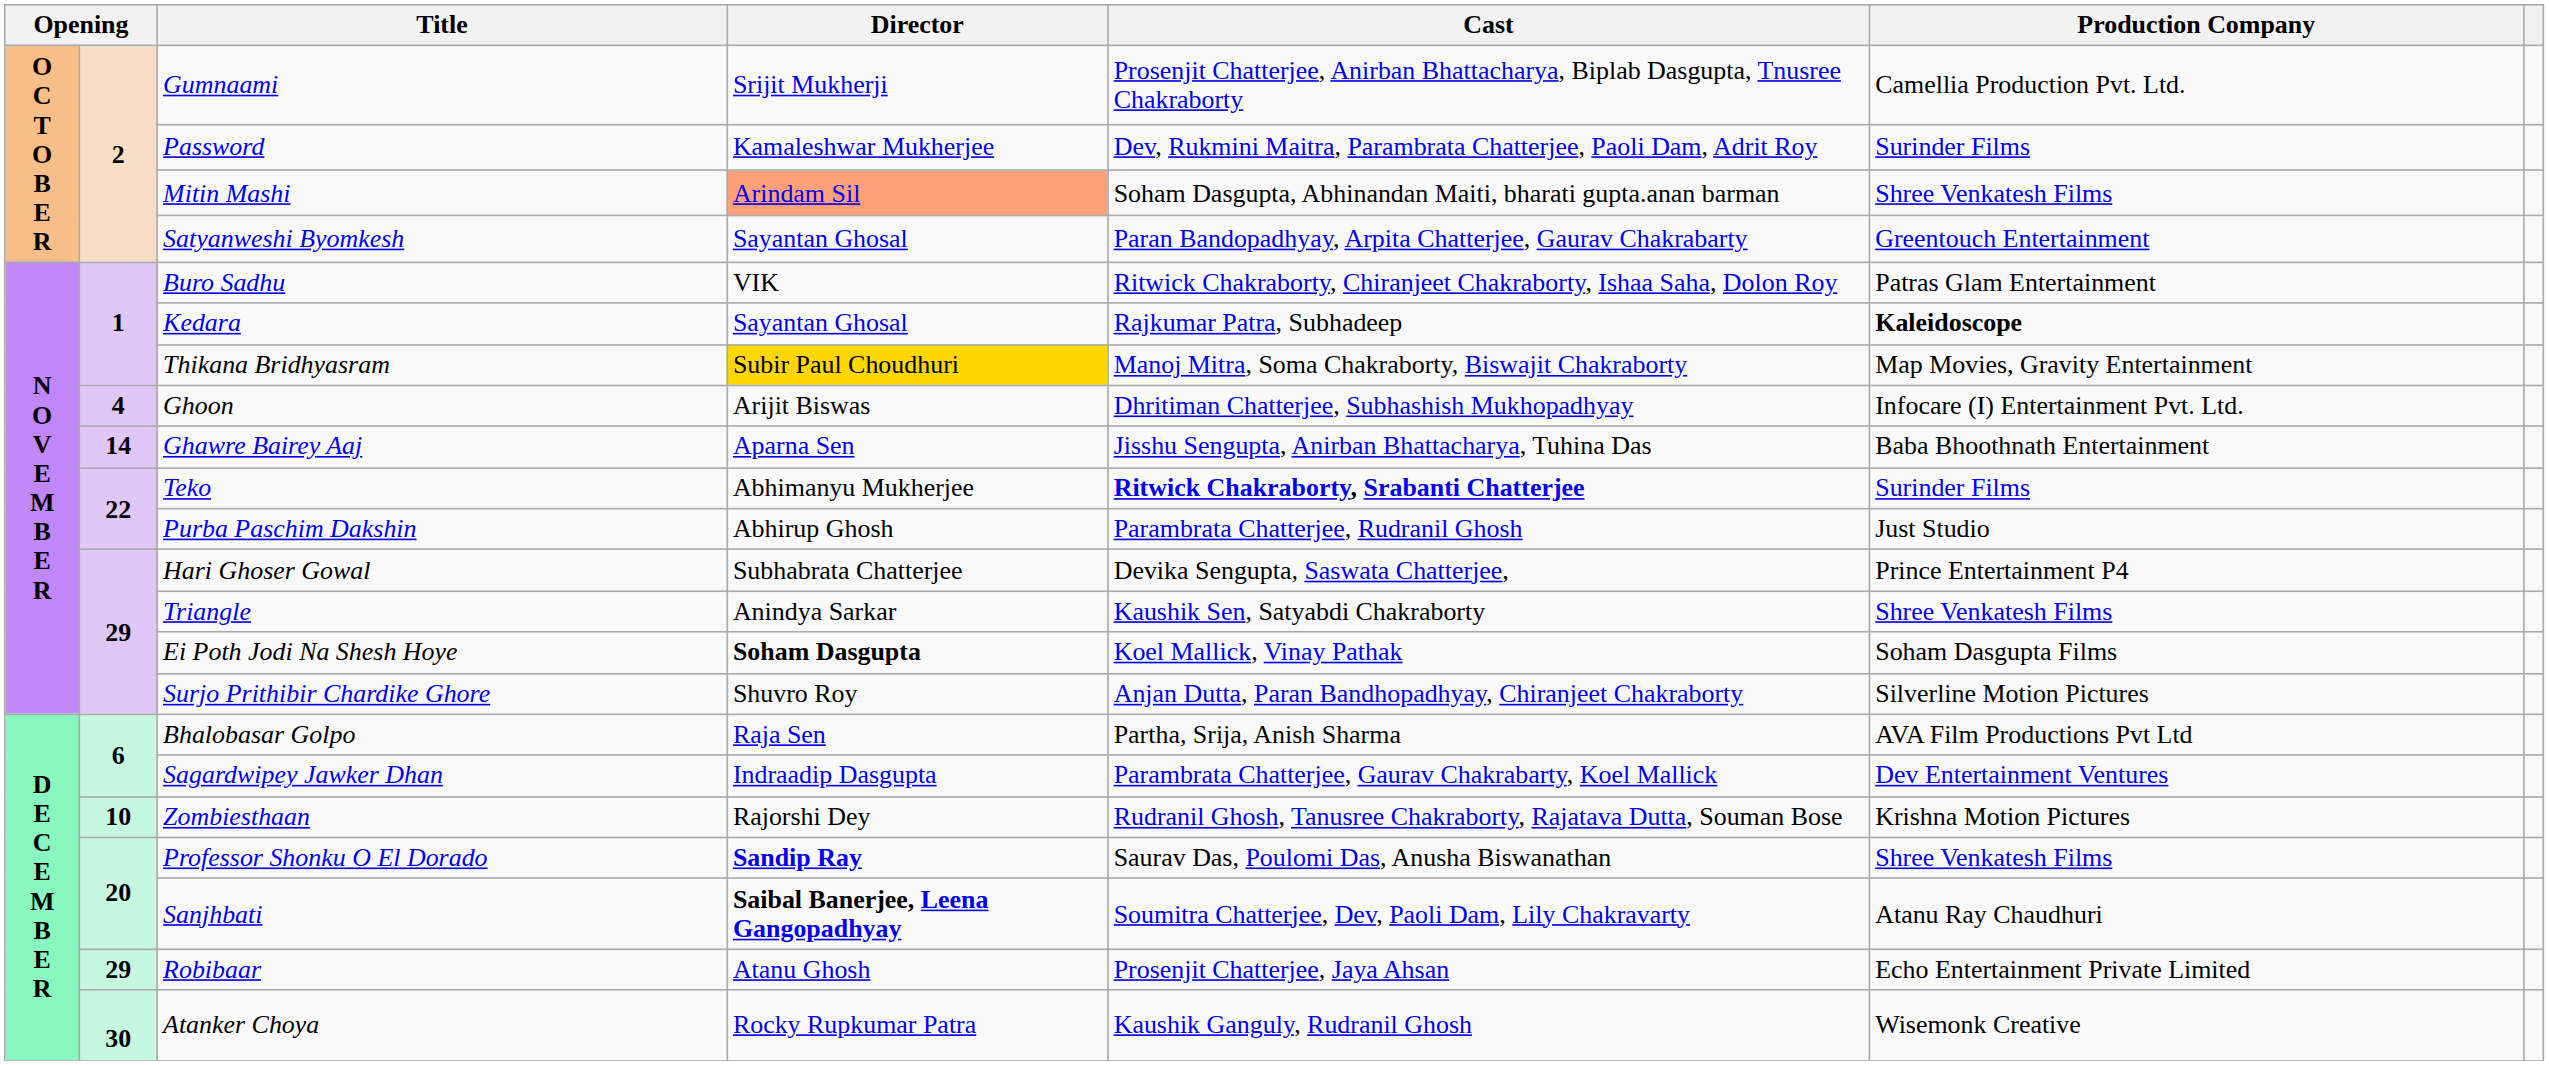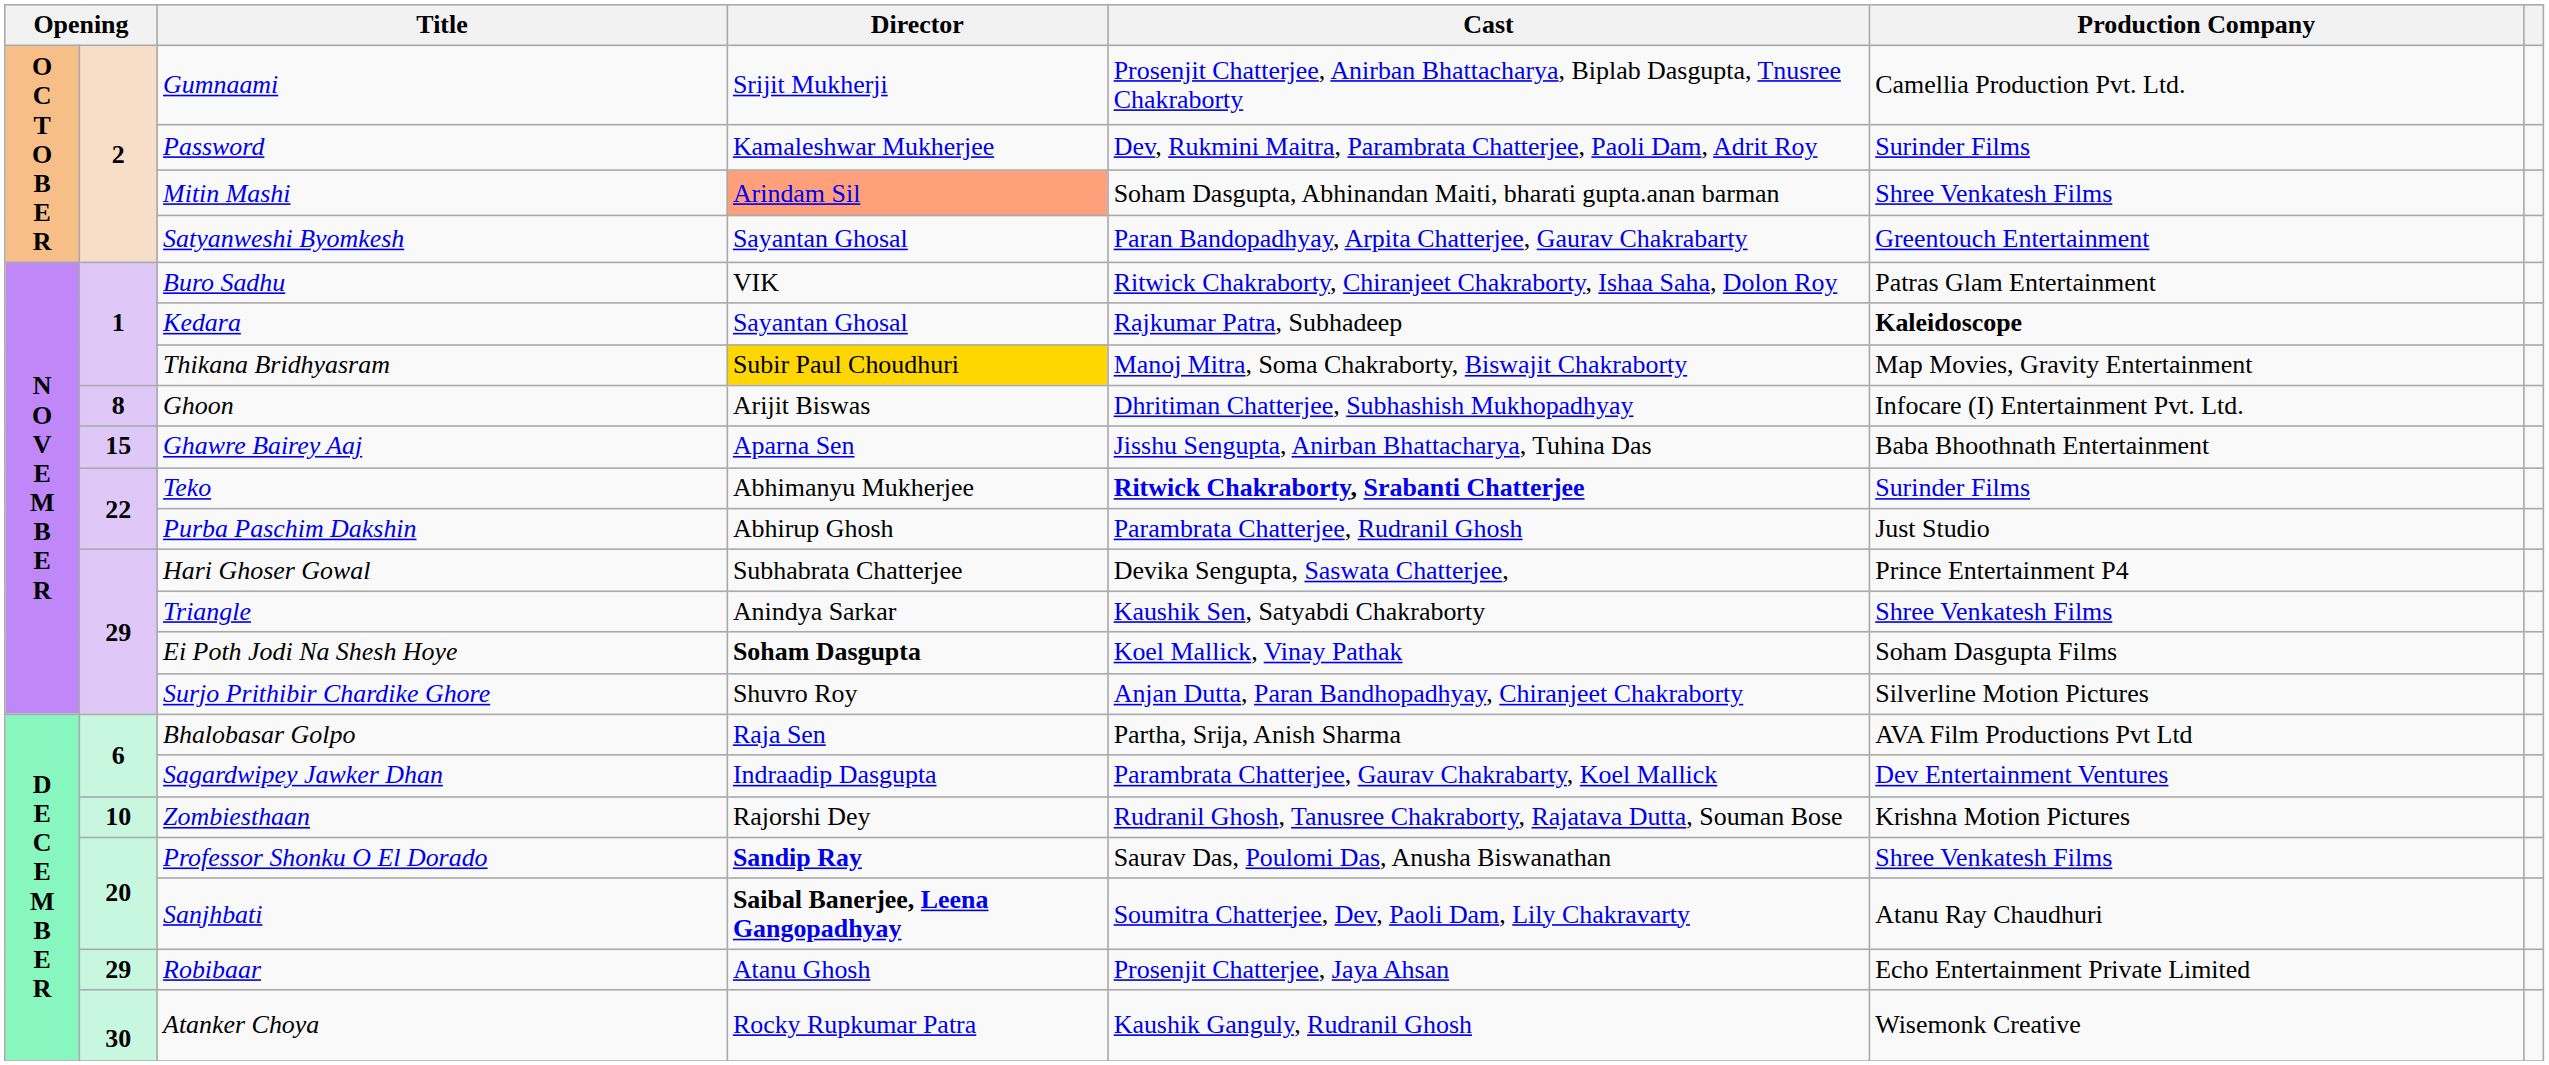Ghoon | column 2: 4 -> 8
Ghawre Bairey Aaj | column 2: 14 -> 15
